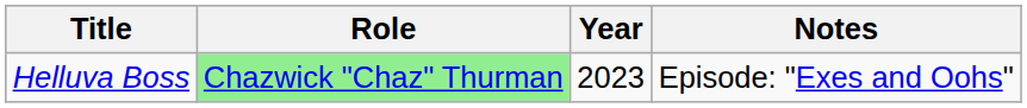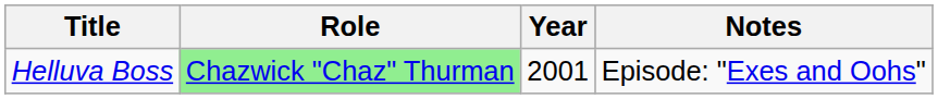Helluva Boss | Year: 2023 -> 2001
